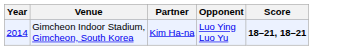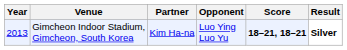+ column: Result | Silver
Gimcheon Indoor Stadium, Gimcheon, South Korea | Year: 2014 -> 2013
